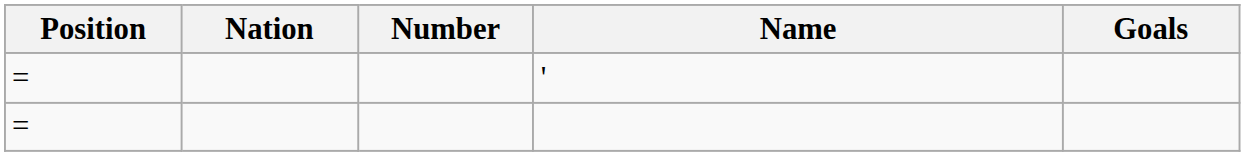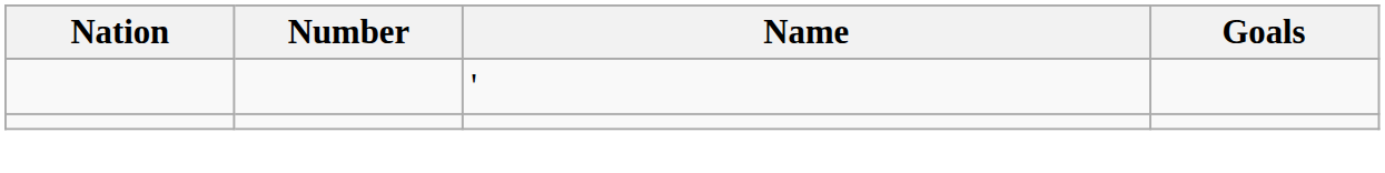- column: Position | = | =
